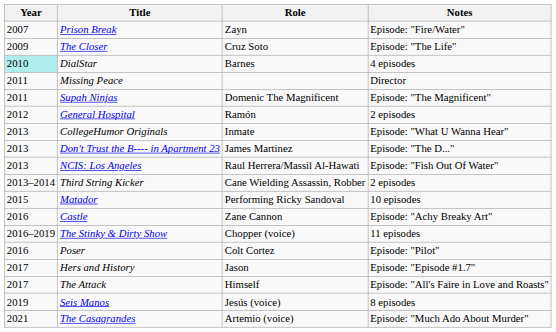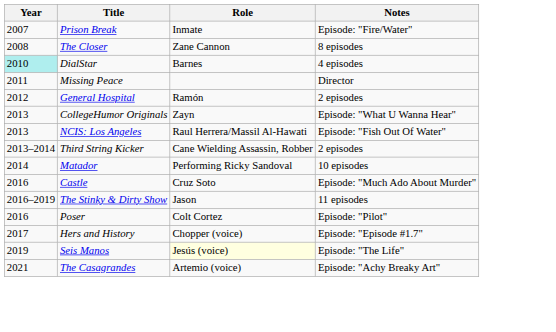Prison Break | Role: Zayn -> Inmate
The Closer | Year: 2009 -> 2008
The Closer | Role: Cruz Soto -> Zane Cannon
The Closer | Notes: Episode: "The Life" -> 8 episodes
- row: 2011 | Supah Ninjas | Domenic The Magnificent | Episode: "The Magnificent"
CollegeHumor Originals | Role: Inmate -> Zayn
- row: 2013 | Don't Trust the B---- in Apartment 23 | James Martinez | Episode: "The D..."
Matador | Year: 2015 -> 2014
Castle | Role: Zane Cannon -> Cruz Soto
Castle | Notes: Episode: "Achy Breaky Art" -> Episode: "Much Ado About Murder"
The Stinky & Dirty Show | Role: Chopper (voice) -> Jason
Hers and History | Role: Jason -> Chopper (voice)
- row: 2017 | The Attack | Himself | Episode: "All's Faire in Love and Roasts"
Seis Manos | Role: no background -> lightyellow background
Seis Manos | Notes: 8 episodes -> Episode: "The Life"
The Casagrandes | Notes: Episode: "Much Ado About Murder" -> Episode: "Achy Breaky Art"
